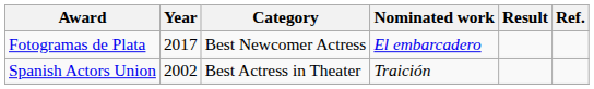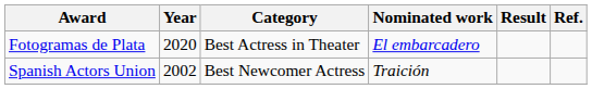Fotogramas de Plata | Year: 2017 -> 2020
Fotogramas de Plata | Category: Best Newcomer Actress -> Best Actress in Theater
Spanish Actors Union | Category: Best Actress in Theater -> Best Newcomer Actress
